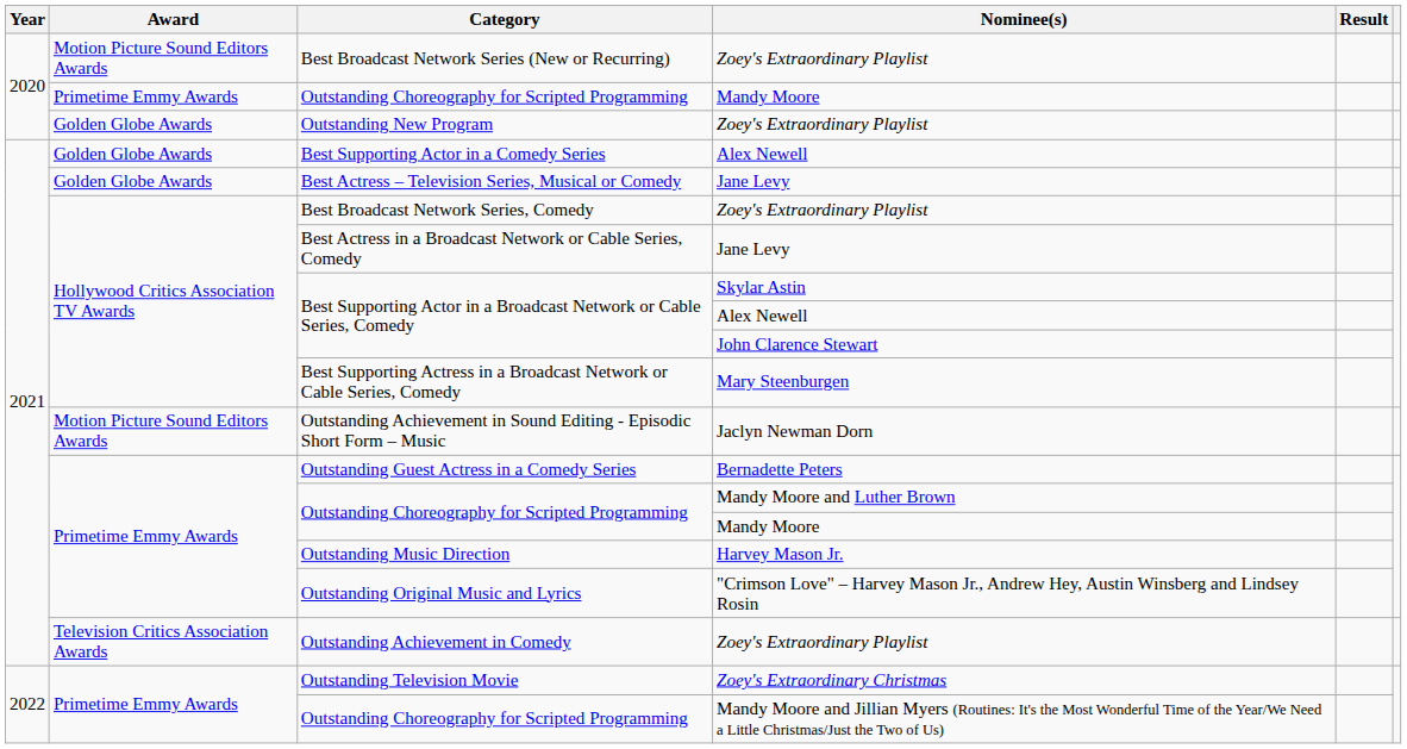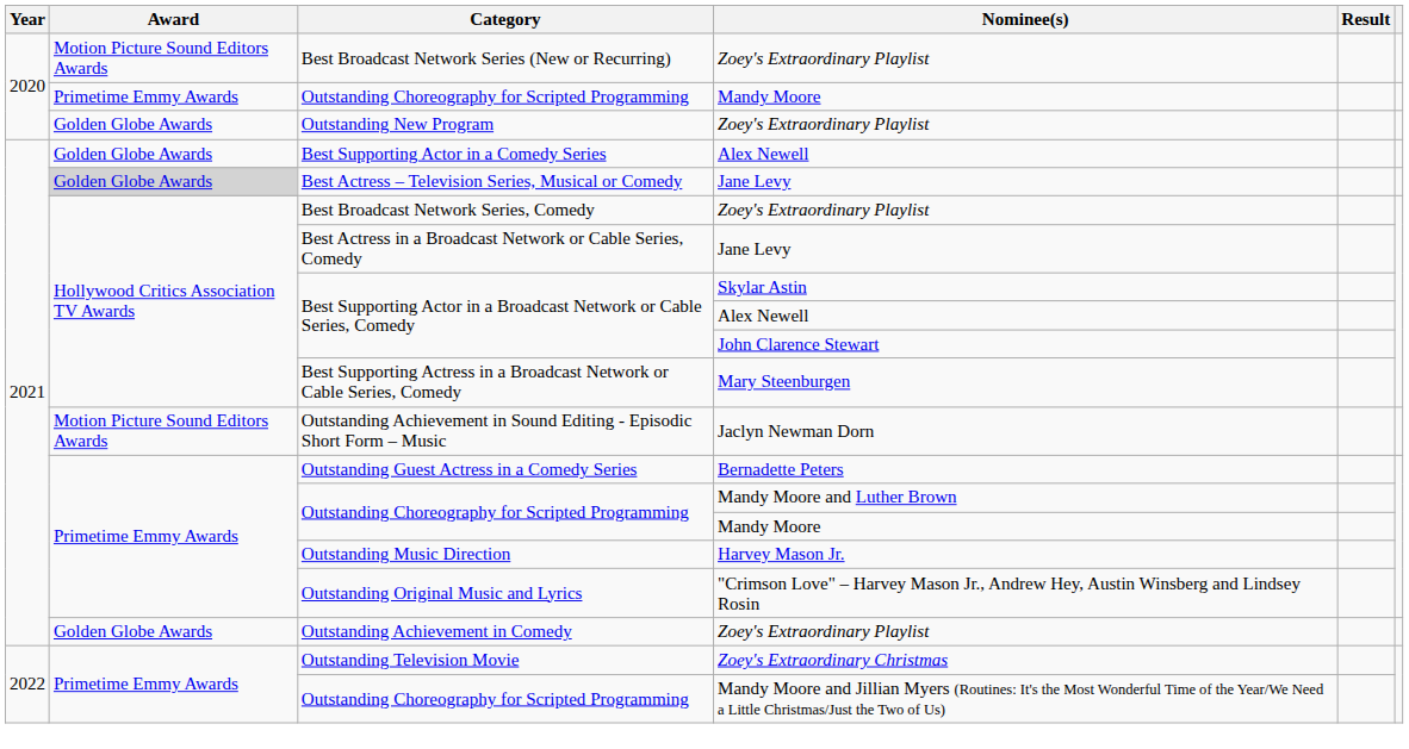Best Actress – Television Series, Musical or Comedy | Award: no background -> lightgrey background
Outstanding Achievement in Comedy | Award: Television Critics Association Awards -> Golden Globe Awards
